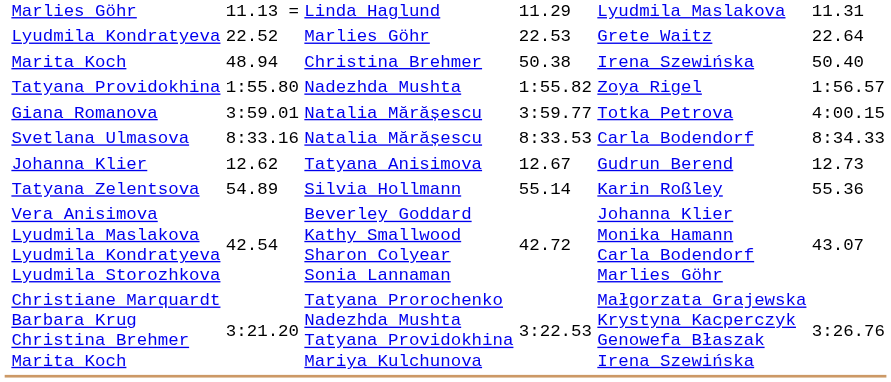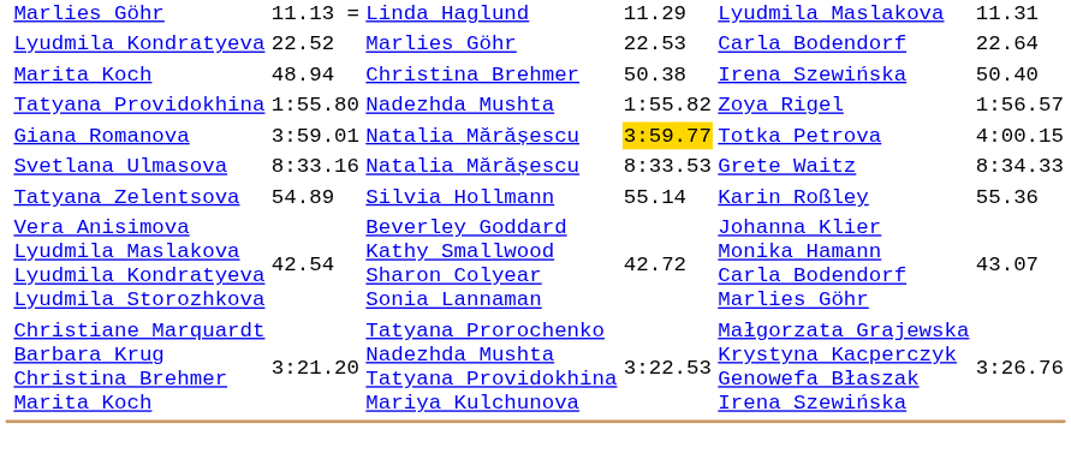Lyudmila Kondratyeva | column 6: Grete Waitz -> Carla Bodendorf
Giana Romanova | column 5: no background -> gold background
Svetlana Ulmasova | column 6: Carla Bodendorf -> Grete Waitz
- row: Johanna Klier | 12.62 | Tatyana Anisimova | 12.67 | Gudrun Berend | 12.73
